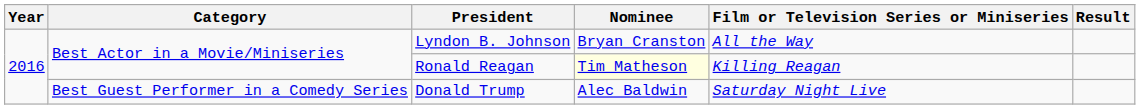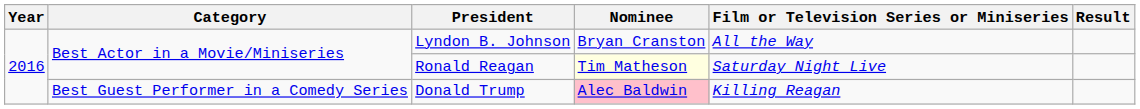Ronald Reagan | Film or Television Series or Miniseries: Killing Reagan -> Saturday Night Live
Donald Trump | Nominee: no background -> pink background
Donald Trump | Film or Television Series or Miniseries: Saturday Night Live -> Killing Reagan
